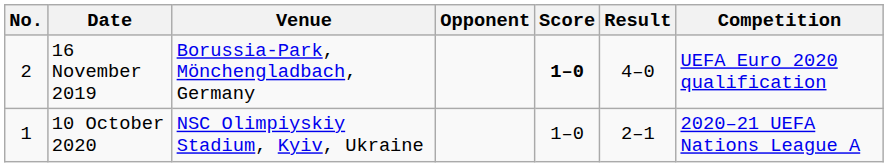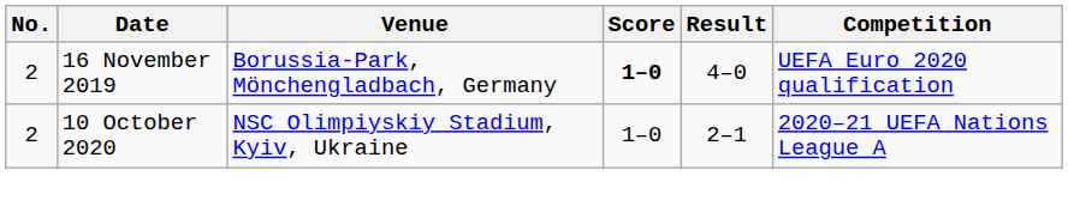- column: Opponent
10 October 2020 | No.: 1 -> 2
